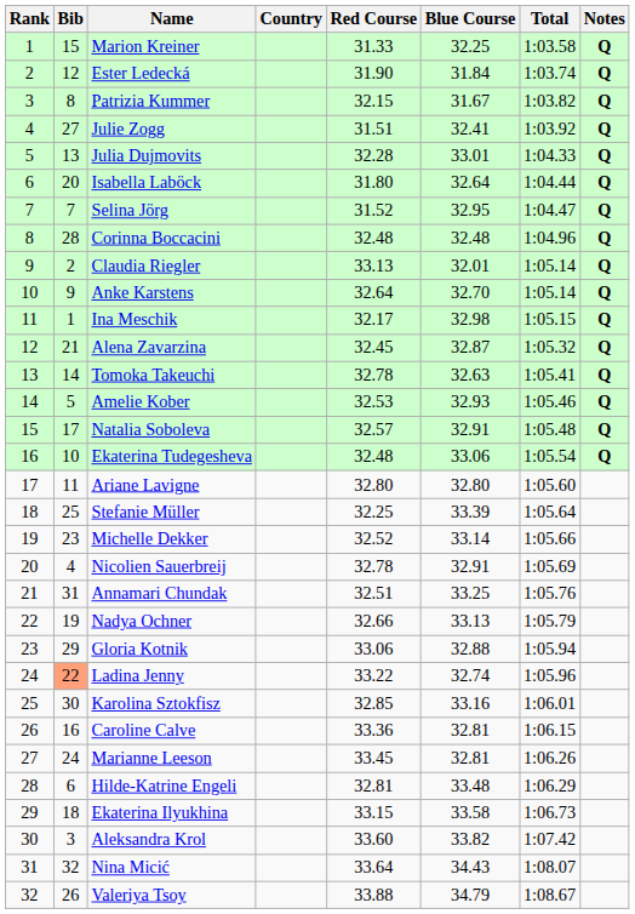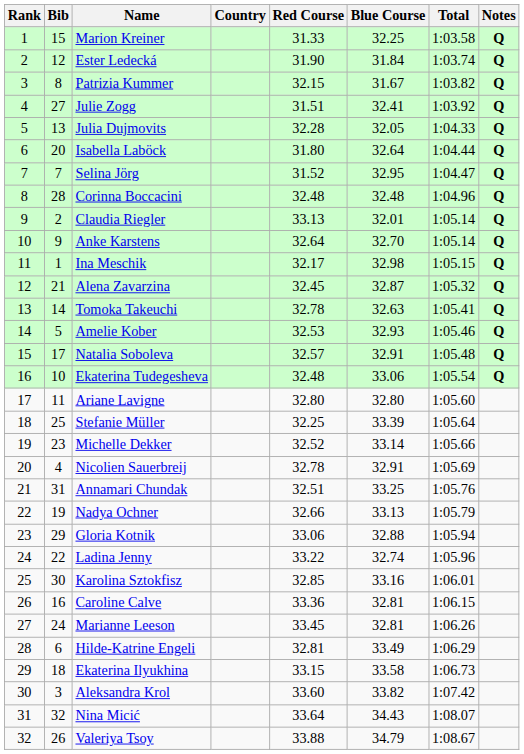Julia Dujmovits | Blue Course: 33.01 -> 32.05
Ladina Jenny | Bib: lightsalmon background -> no background
Hilde-Katrine Engeli | Blue Course: 33.48 -> 33.49
